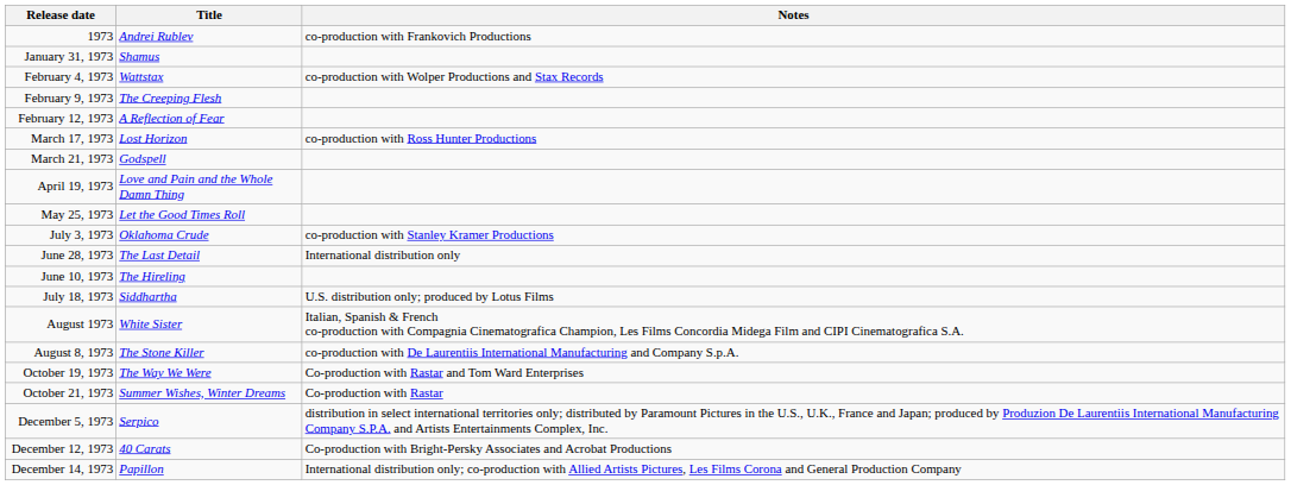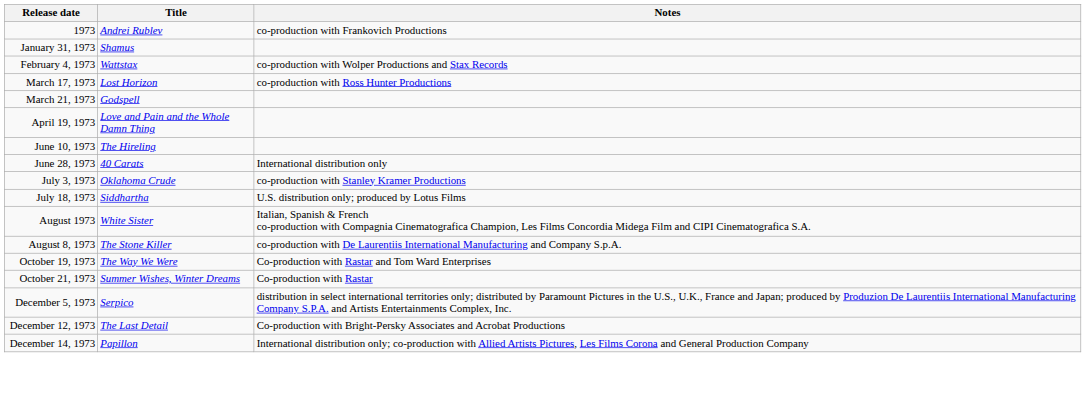- row: February 9, 1973 | The Creeping Flesh
- row: February 12, 1973 | A Reflection of Fear
- row: May 25, 1973 | Let the Good Times Roll
rows swapped: June 10, 1973 <-> July 3, 1973
June 28, 1973 | Title: The Last Detail -> 40 Carats
December 12, 1973 | Title: 40 Carats -> The Last Detail
